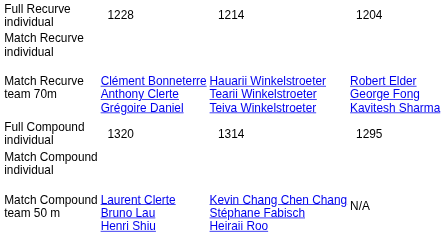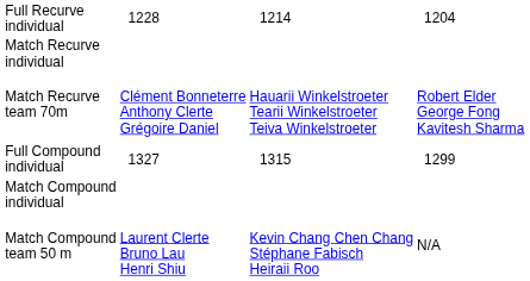Full Compound individual | column 3: 1320 -> 1327
Full Compound individual | column 5: 1314 -> 1315
Full Compound individual | column 7: 1295 -> 1299
